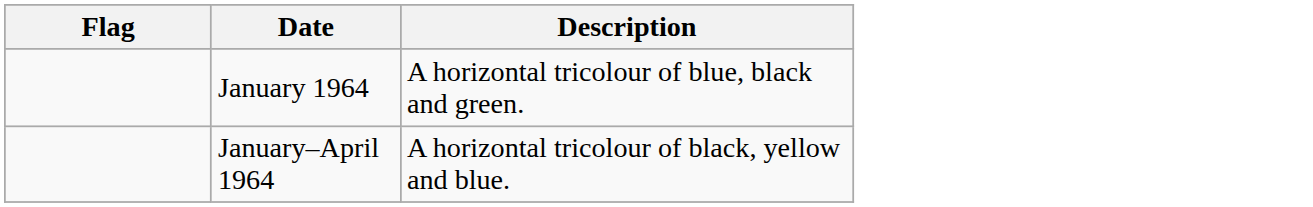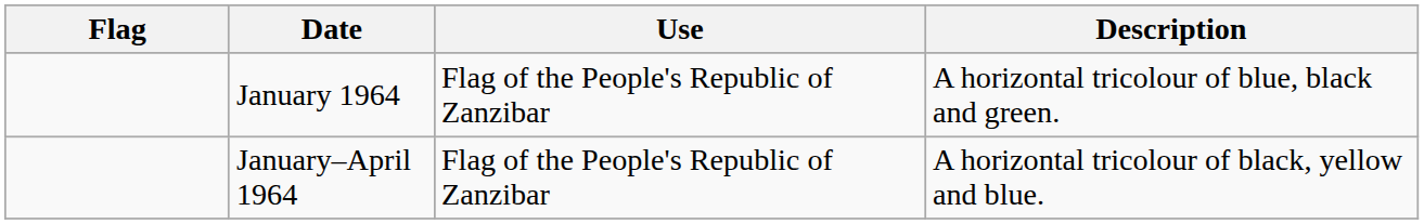+ column: Use | Flag of the People's Republic of Zanzibar | Flag of the People's Republic of Zanzibar
